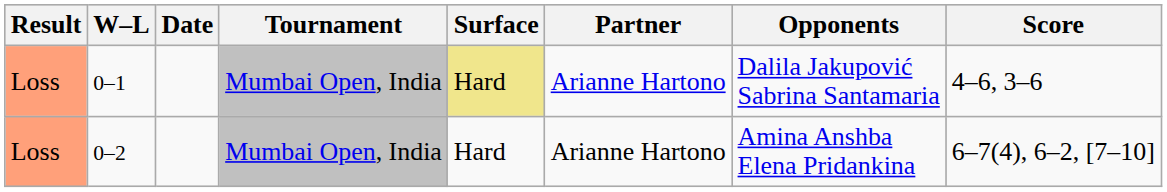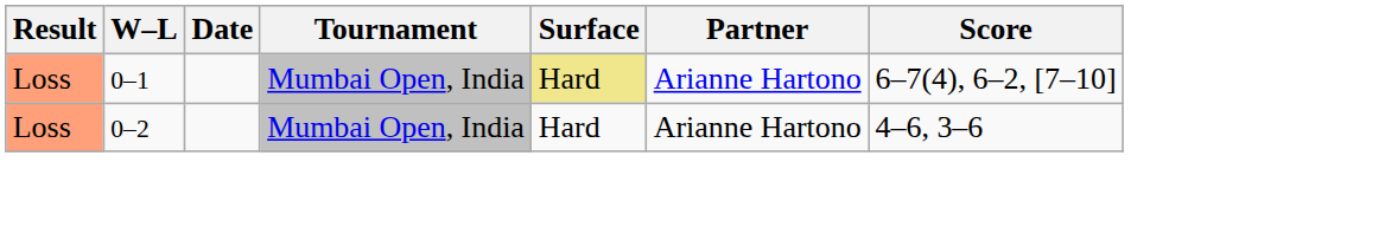- column: Opponents | Dalila Jakupović Sabrina Santamaria | Amina Anshba Elena Pridankina
0–1 | Score: 4–6, 3–6 -> 6–7(4), 6–2, [7–10]
0–2 | Score: 6–7(4), 6–2, [7–10] -> 4–6, 3–6
